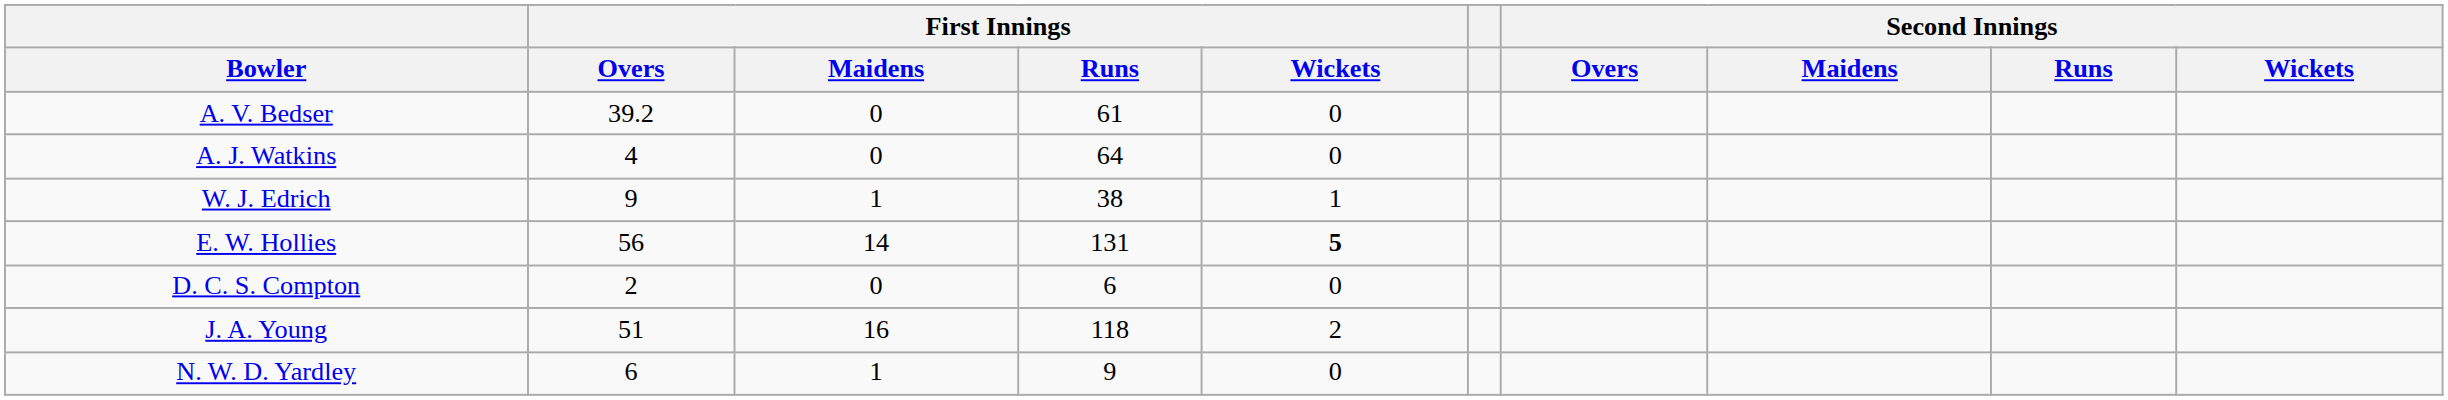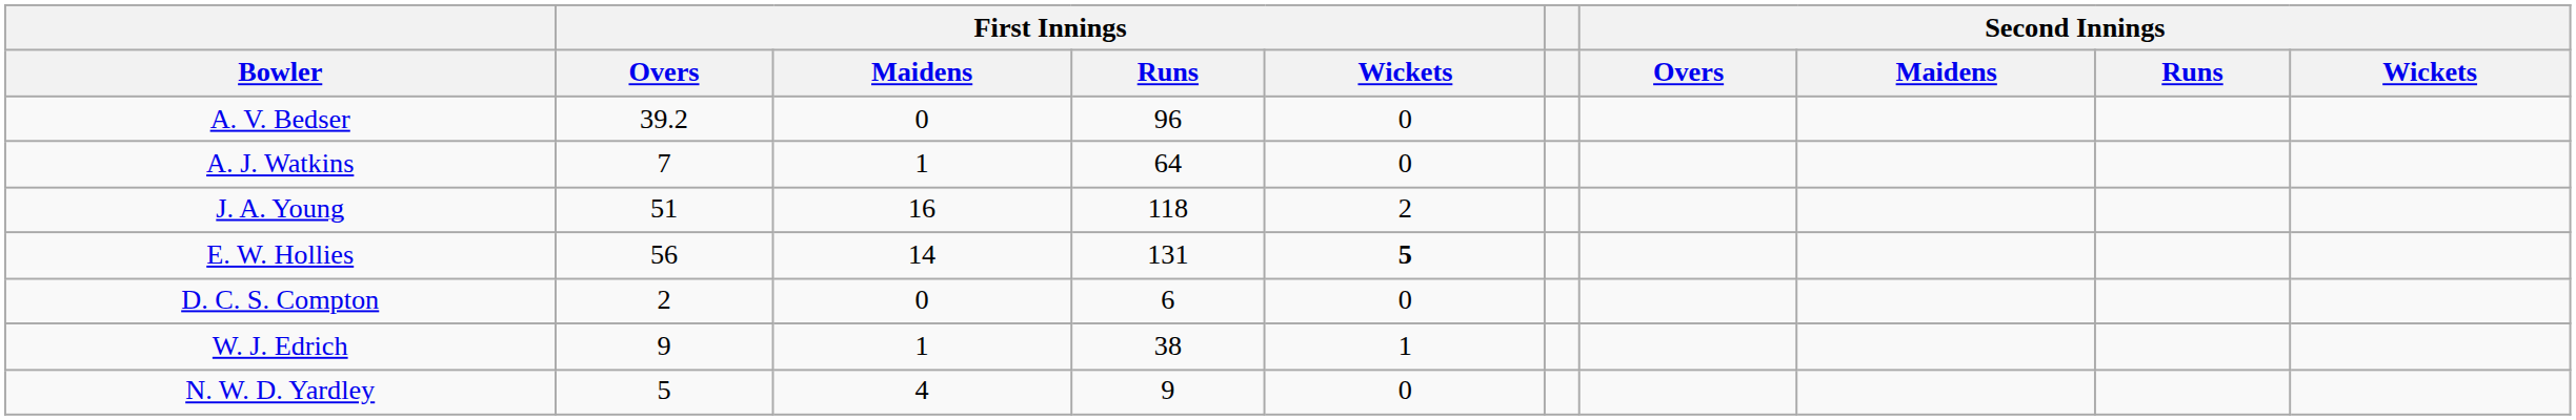A. V. Bedser | First Innings / Runs: 61 -> 96
A. J. Watkins | First Innings / Overs: 4 -> 7
A. J. Watkins | First Innings / Maidens: 0 -> 1
rows swapped: J. A. Young <-> W. J. Edrich
N. W. D. Yardley | First Innings / Overs: 6 -> 5
N. W. D. Yardley | First Innings / Maidens: 1 -> 4
